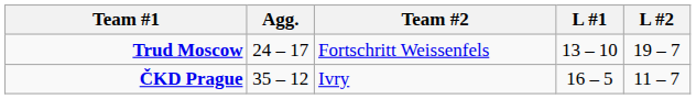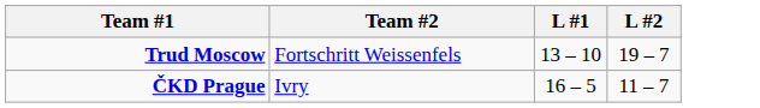- column: Agg. | 24 – 17 | 35 – 12
